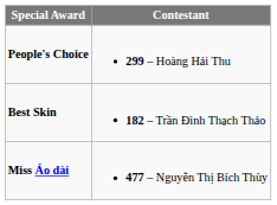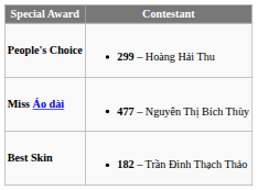rows swapped: Miss Áo dài <-> Best Skin
